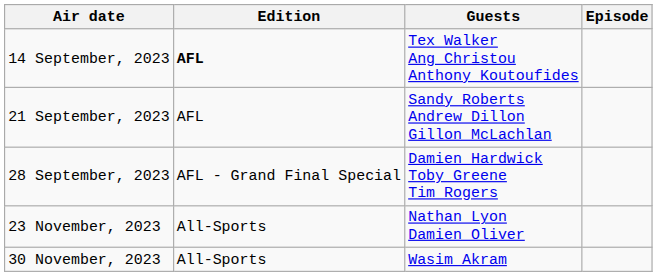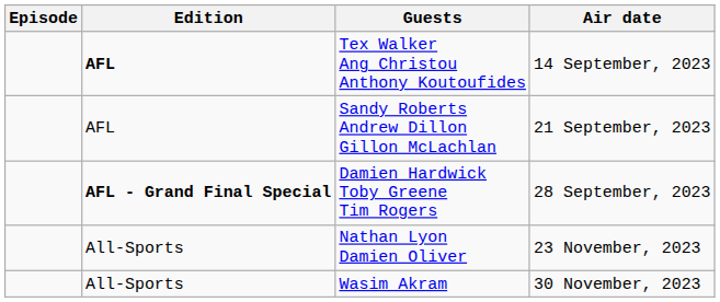columns swapped: Episode <-> Air date
Damien Hardwick Toby Greene Tim Rogers | Edition: normal -> bold
